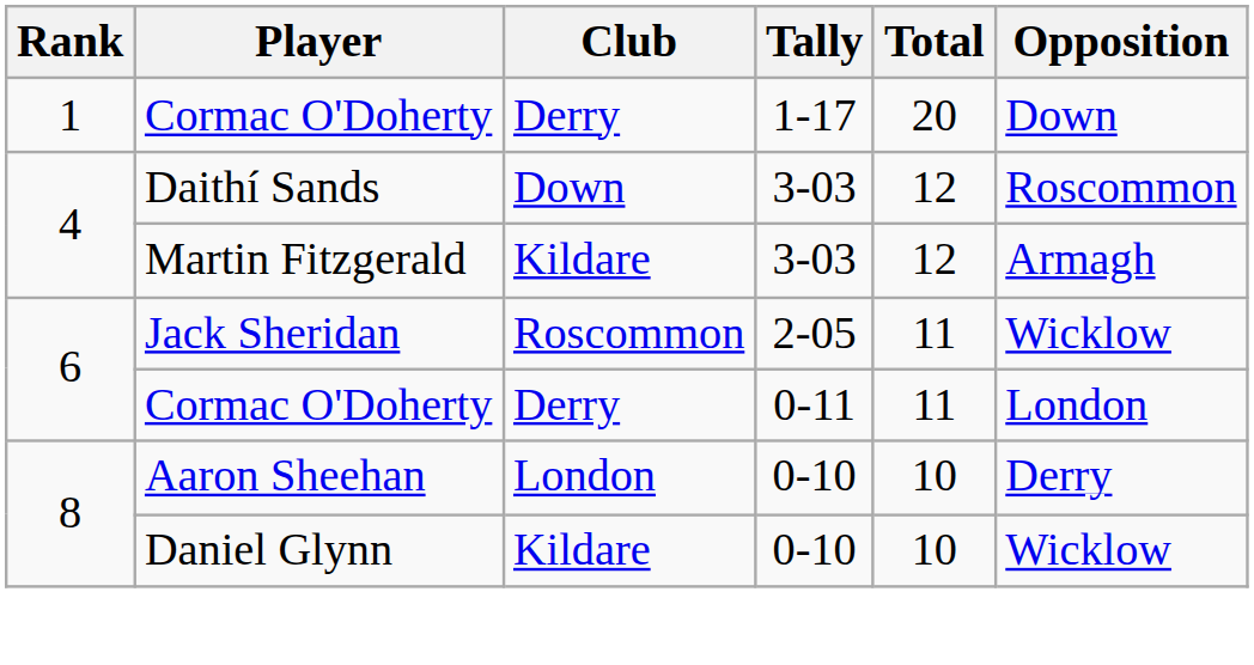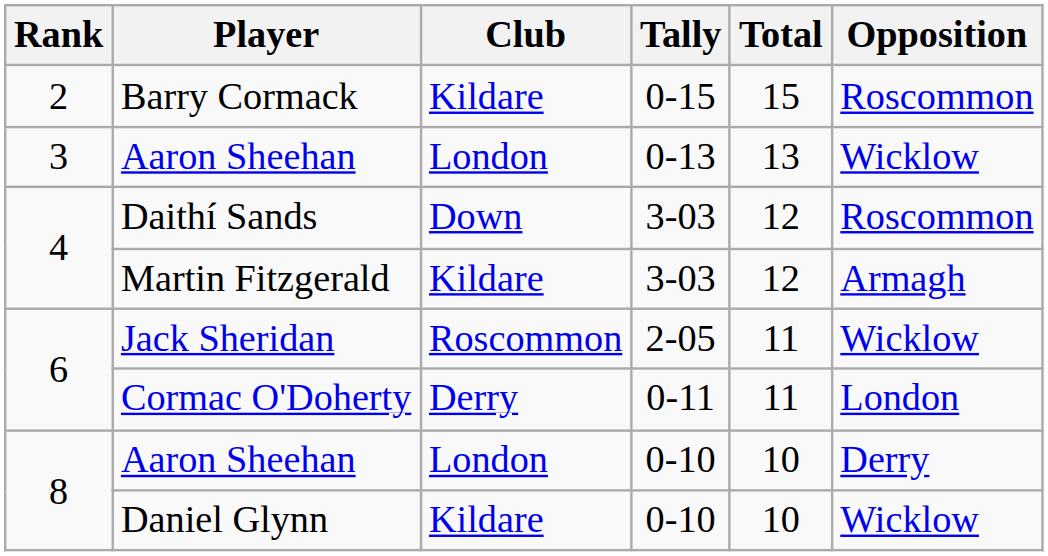- row: 1 | Cormac O'Doherty | Derry | 1-17 | 20 | Down
+ row: 2 | Barry Cormack | Kildare | 0-15 | 15 | Roscommon
+ row: 3 | Aaron Sheehan | London | 0-13 | 13 | Wicklow
